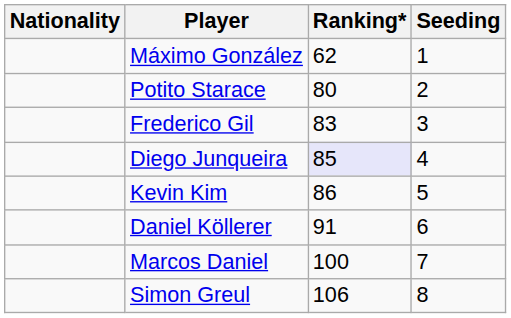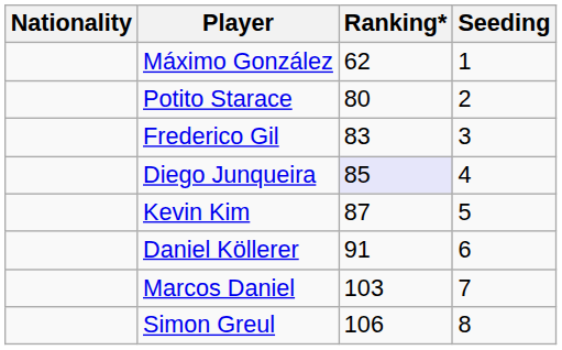Kevin Kim | Ranking*: 86 -> 87
Marcos Daniel | Ranking*: 100 -> 103
